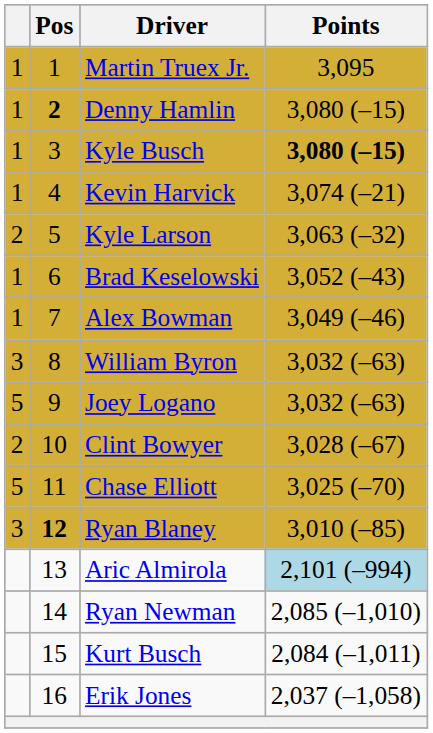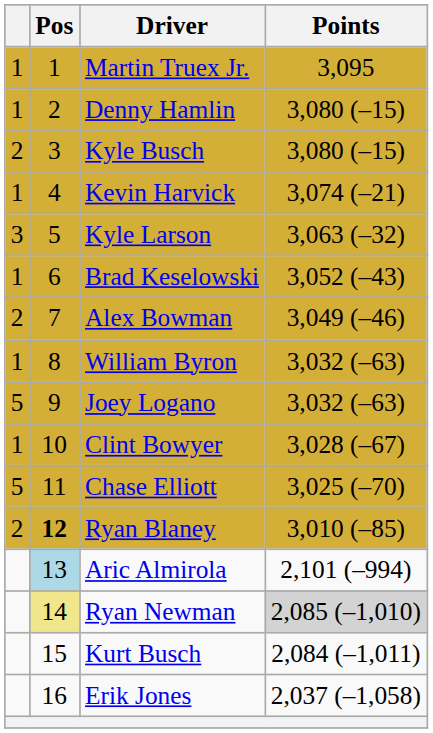Denny Hamlin | Pos: bold -> normal
Kyle Busch | column 1: 1 -> 2
Kyle Busch | Points: bold -> normal
Kyle Larson | column 1: 2 -> 3
Alex Bowman | column 1: 1 -> 2
William Byron | column 1: 3 -> 1
Clint Bowyer | column 1: 2 -> 1
Ryan Blaney | column 1: 3 -> 2
Aric Almirola | Pos: no background -> lightblue background
Aric Almirola | Points: lightblue background -> no background
Ryan Newman | Pos: no background -> khaki background
Ryan Newman | Points: no background -> lightgrey background
